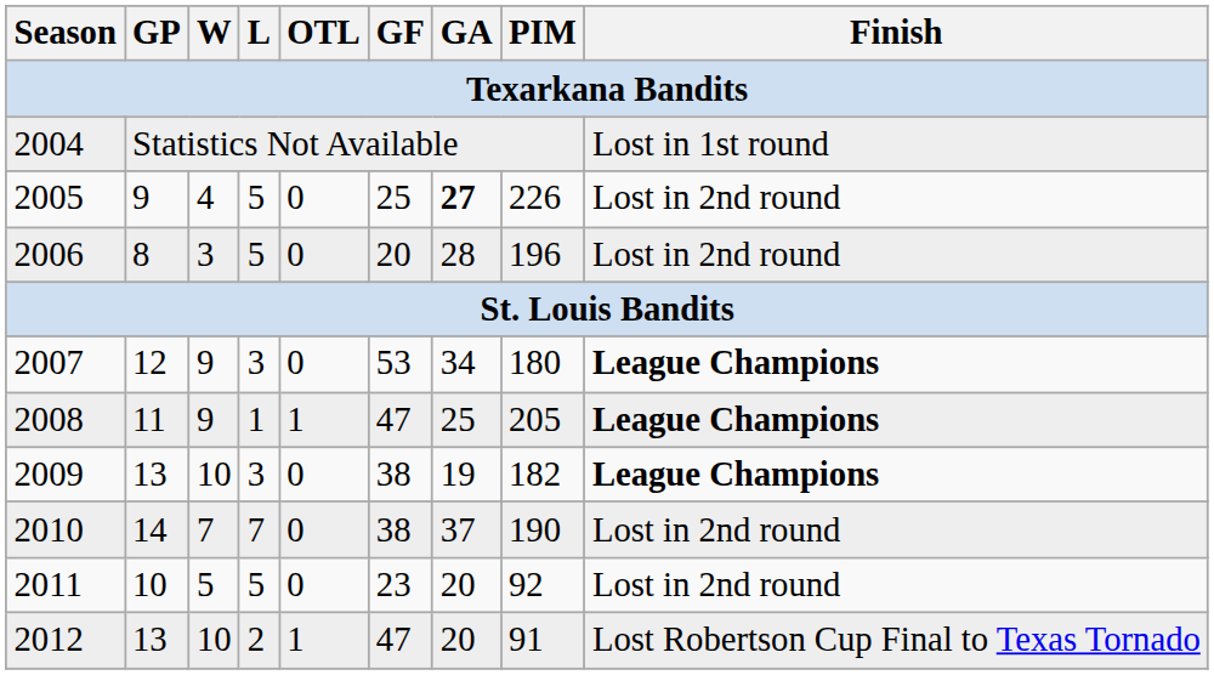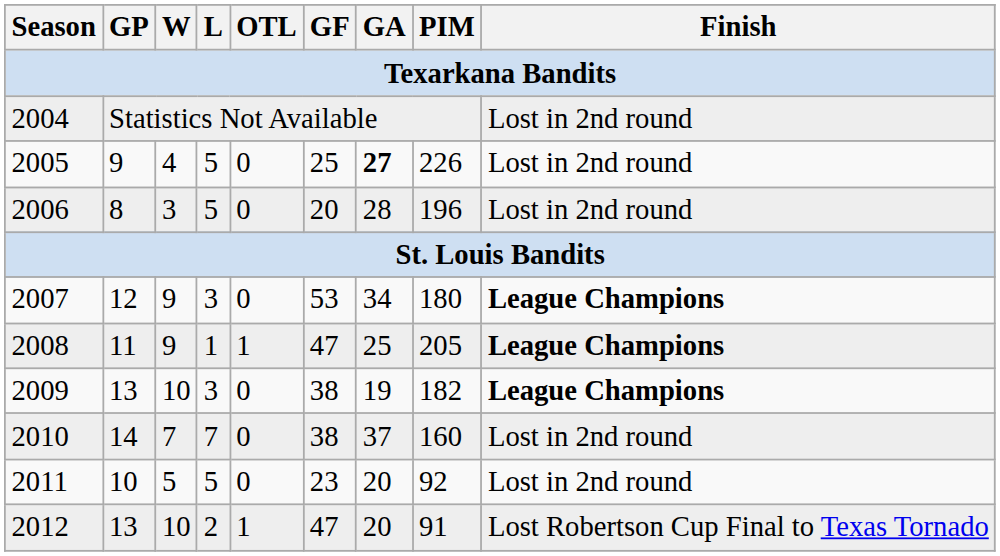2004 | Finish: Lost in 1st round -> Lost in 2nd round
2010 | PIM: 190 -> 160
